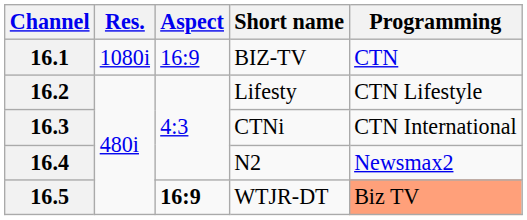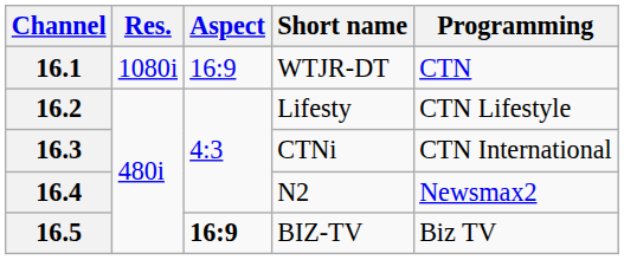16.1 | Short name: BIZ-TV -> WTJR-DT
16.5 | Short name: WTJR-DT -> BIZ-TV
16.5 | Programming: lightsalmon background -> no background
